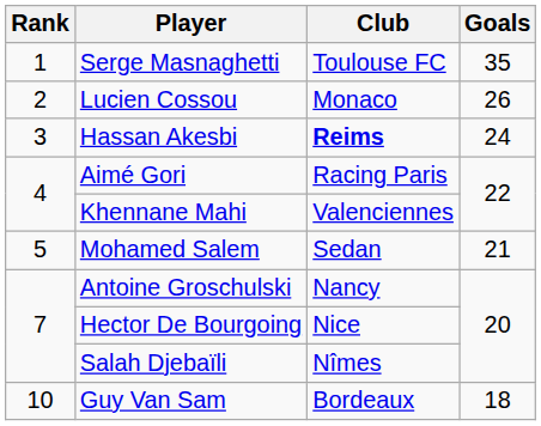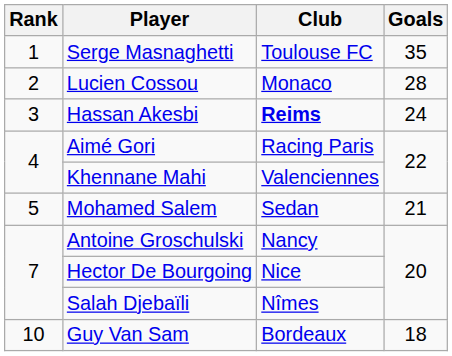Lucien Cossou | Goals: 26 -> 28
